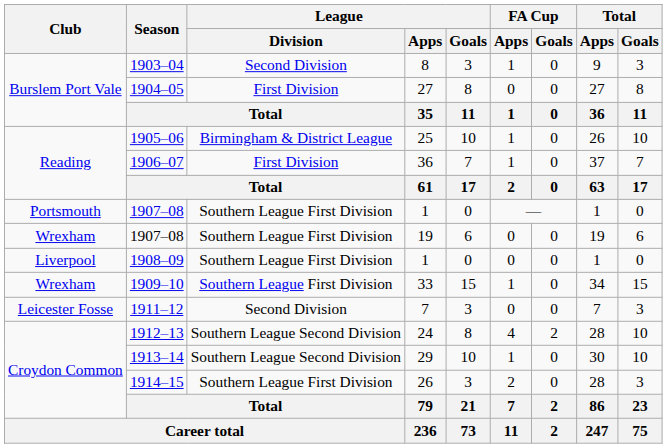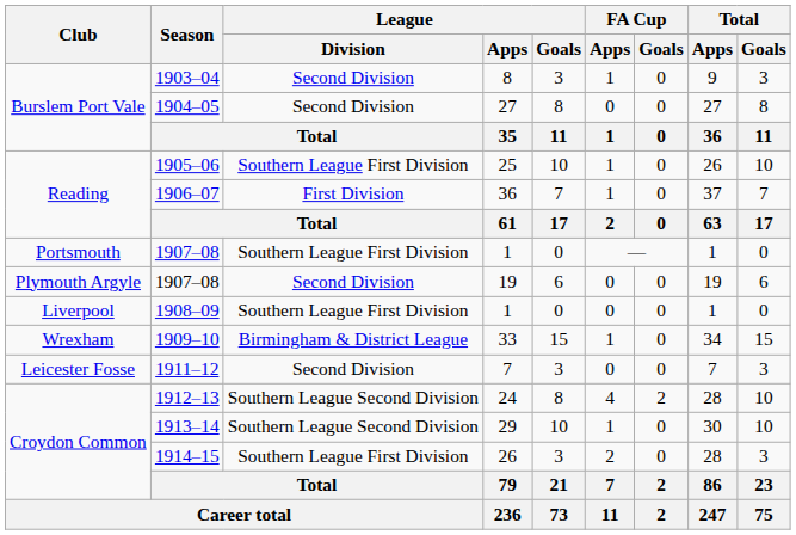1904–05 | League / Division: First Division -> Second Division
1905–06 | League / Division: Birmingham & District League -> Southern League First Division
1907–08 / 19 | Club: Wrexham -> Plymouth Argyle
1907–08 / 19 | League / Division: Southern League First Division -> Second Division
1909–10 | League / Division: Southern League First Division -> Birmingham & District League
